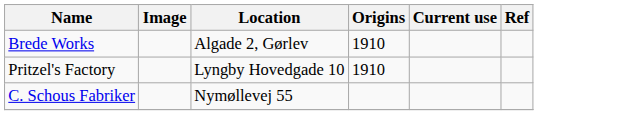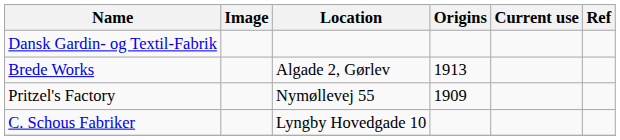+ row: Dansk Gardin- og Textil-Fabrik
Brede Works | Origins: 1910 -> 1913
Pritzel's Factory | Location: Lyngby Hovedgade 10 -> Nymøllevej 55
Pritzel's Factory | Origins: 1910 -> 1909
C. Schous Fabriker | Location: Nymøllevej 55 -> Lyngby Hovedgade 10
